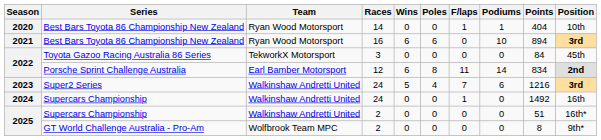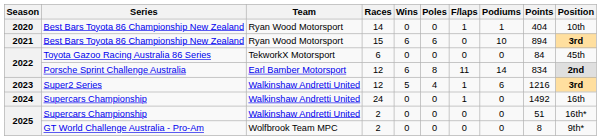2021 | Races: 16 -> 15
2022 / Toyota Gazoo Racing Australia 86 Series | Races: 3 -> 6
2023 | Races: 24 -> 12
2023 | F/laps: 7 -> 1
